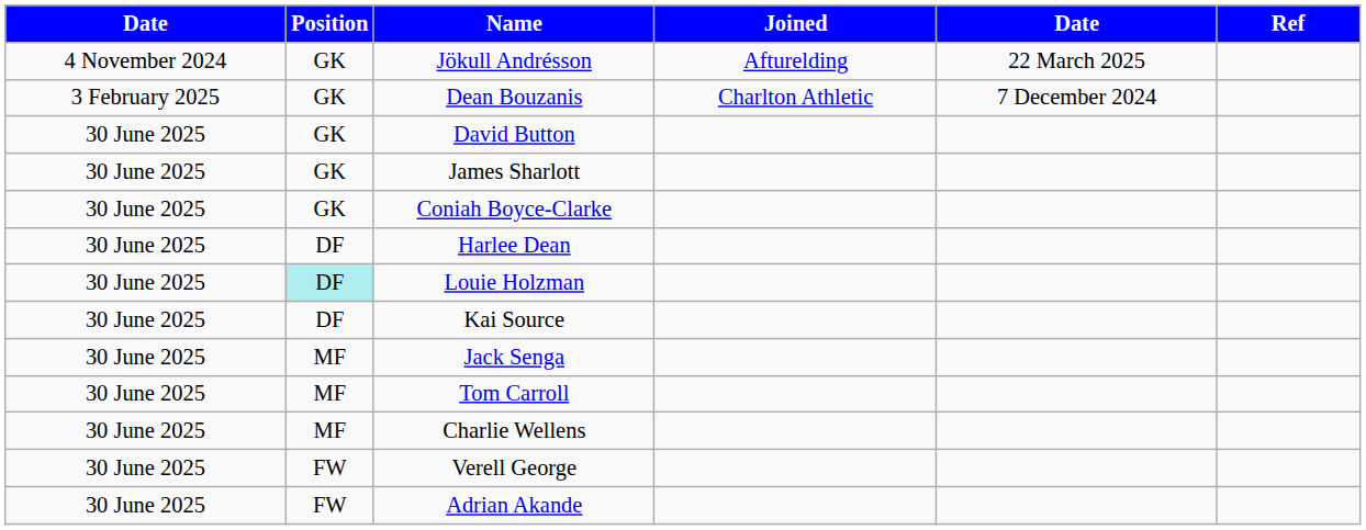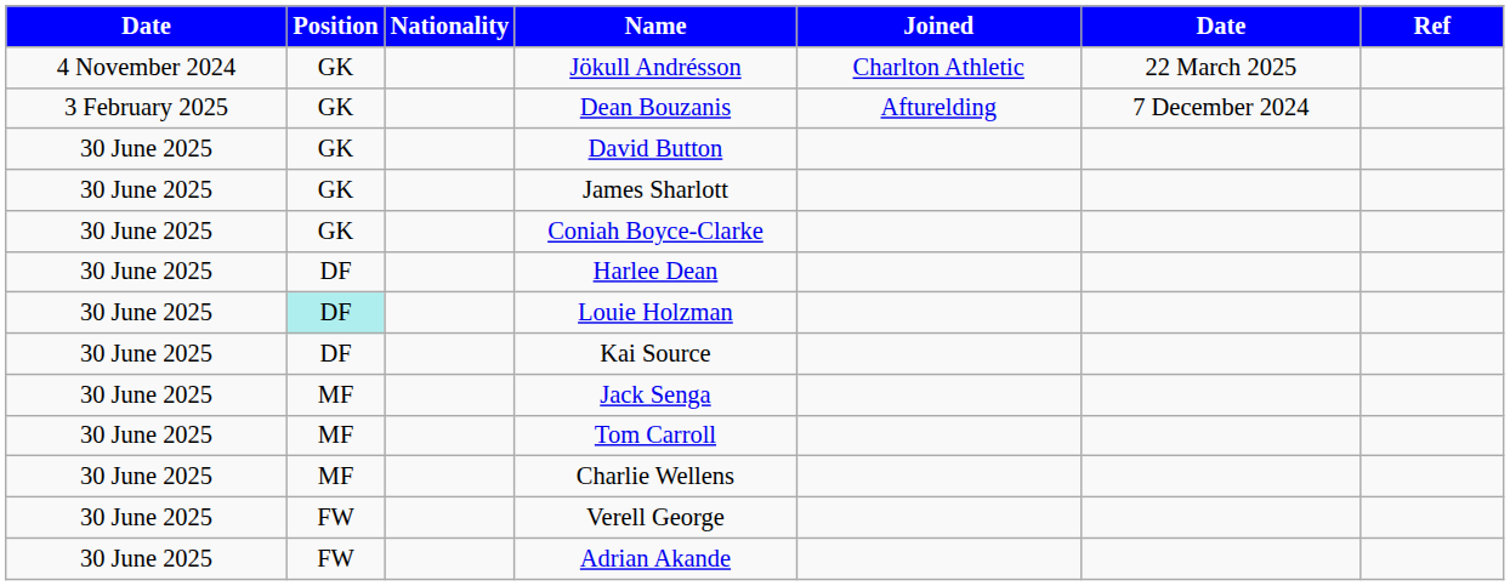+ column: Nationality
Jökull Andrésson | Joined: Afturelding -> Charlton Athletic
Dean Bouzanis | Joined: Charlton Athletic -> Afturelding
